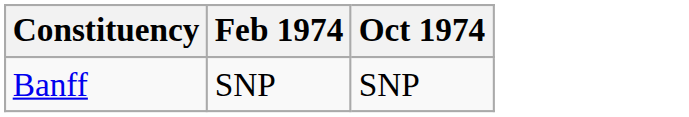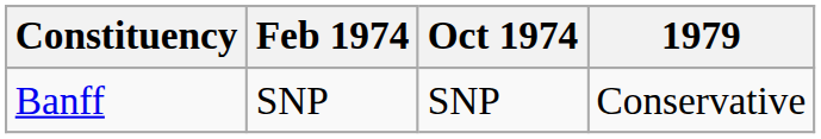+ column: 1979 | Conservative
